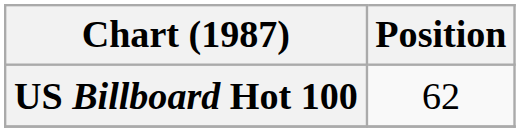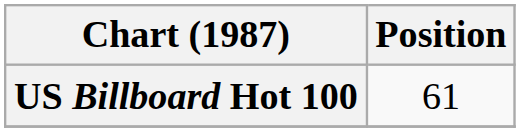US Billboard Hot 100 | Position: 62 -> 61
